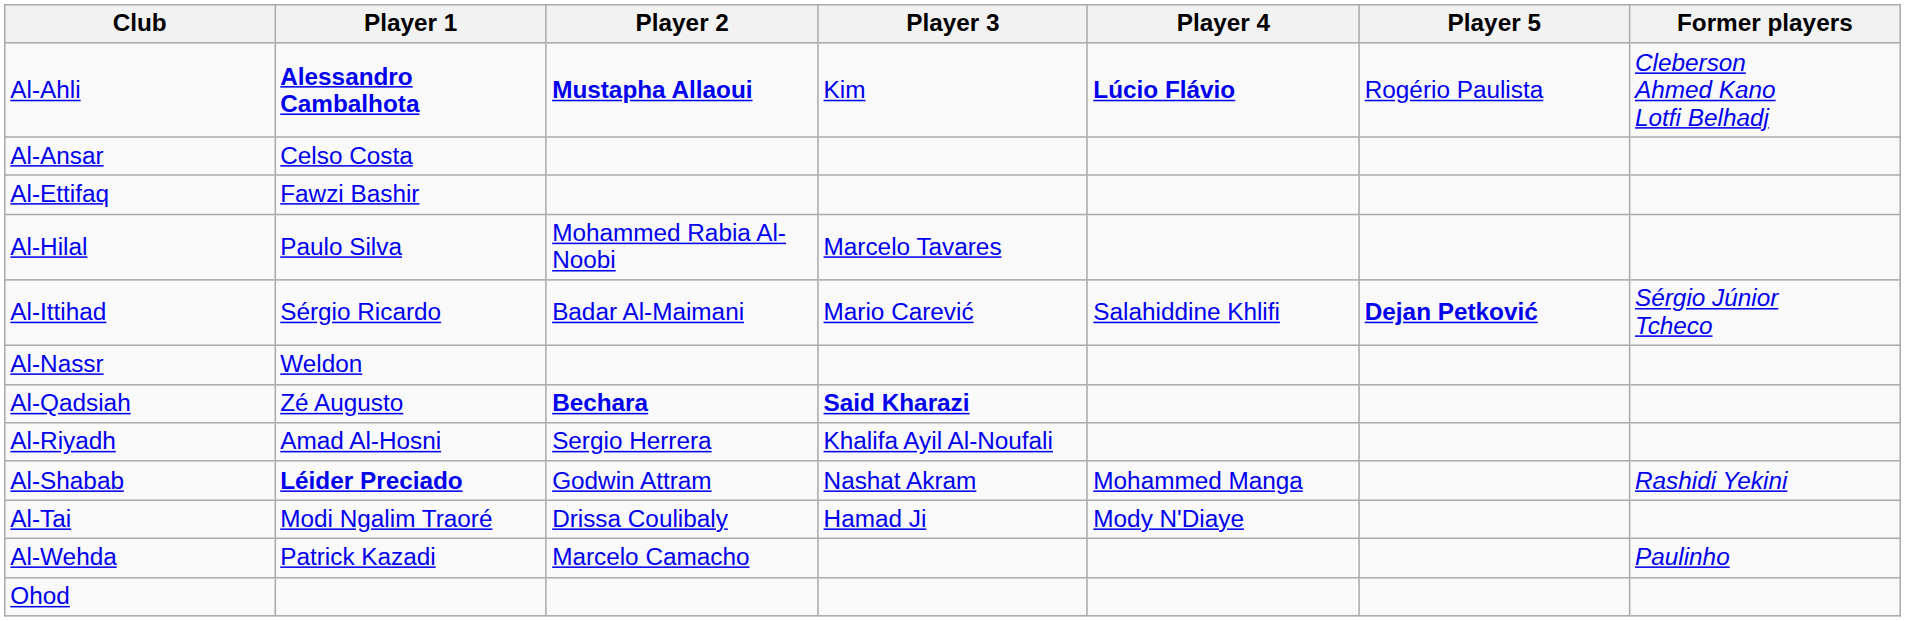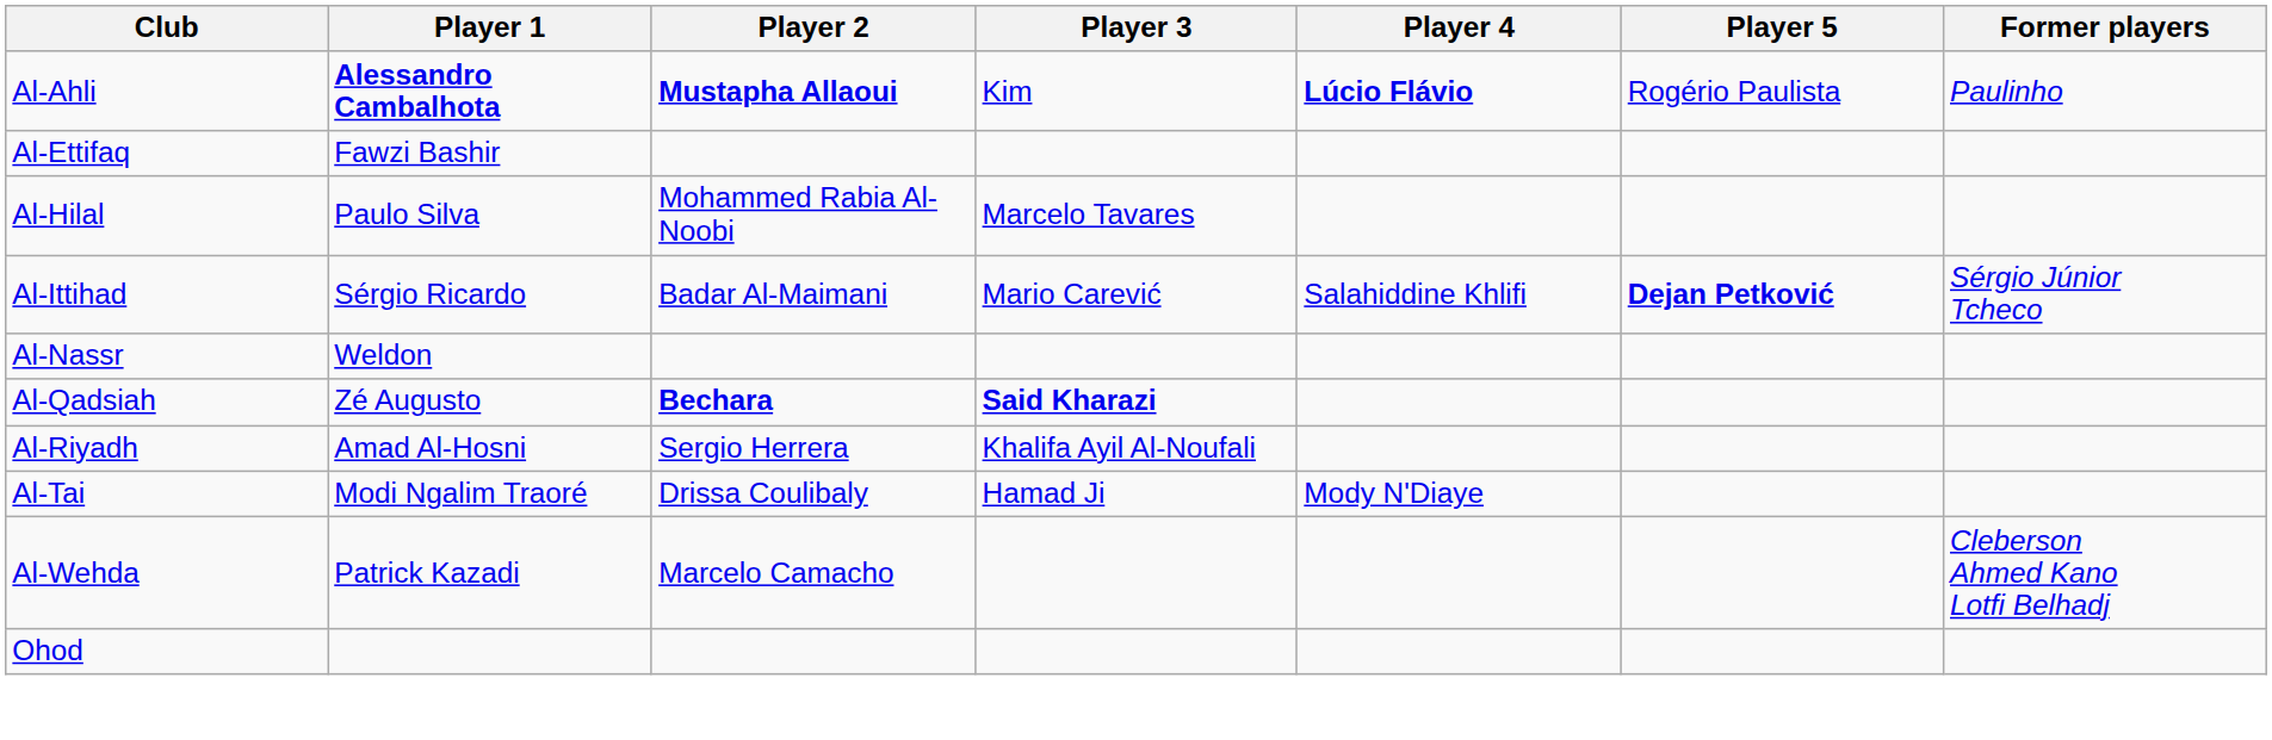Al-Ahli | Former players: Cleberson Ahmed Kano Lotfi Belhadj -> Paulinho
- row: Al-Ansar | Celso Costa
- row: Al-Shabab | Léider Preciado | Godwin Attram | Nashat Akram | Mohammed Manga | Rashidi Yekini
Al-Wehda | Former players: Paulinho -> Cleberson Ahmed Kano Lotfi Belhadj
